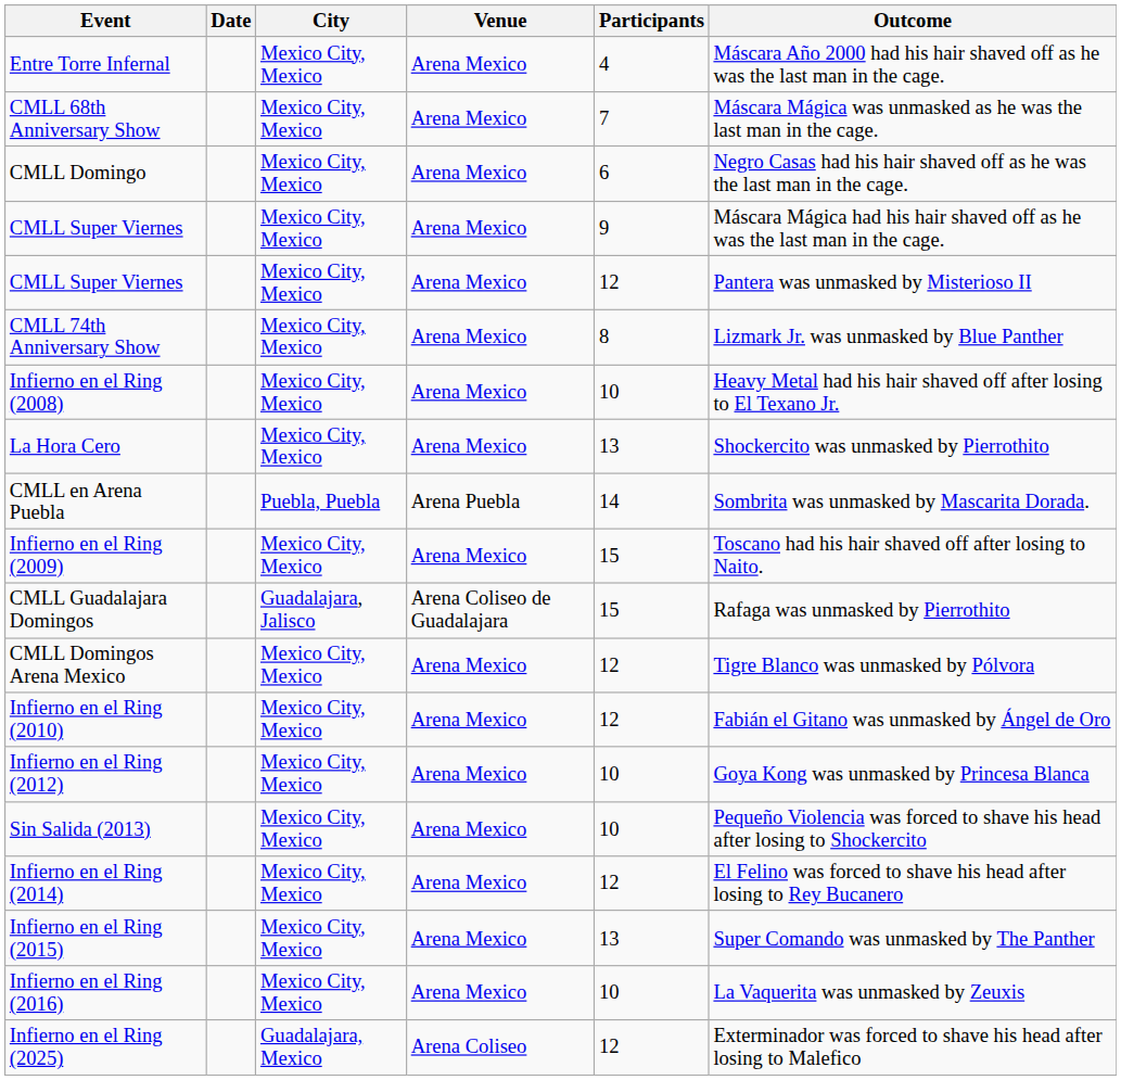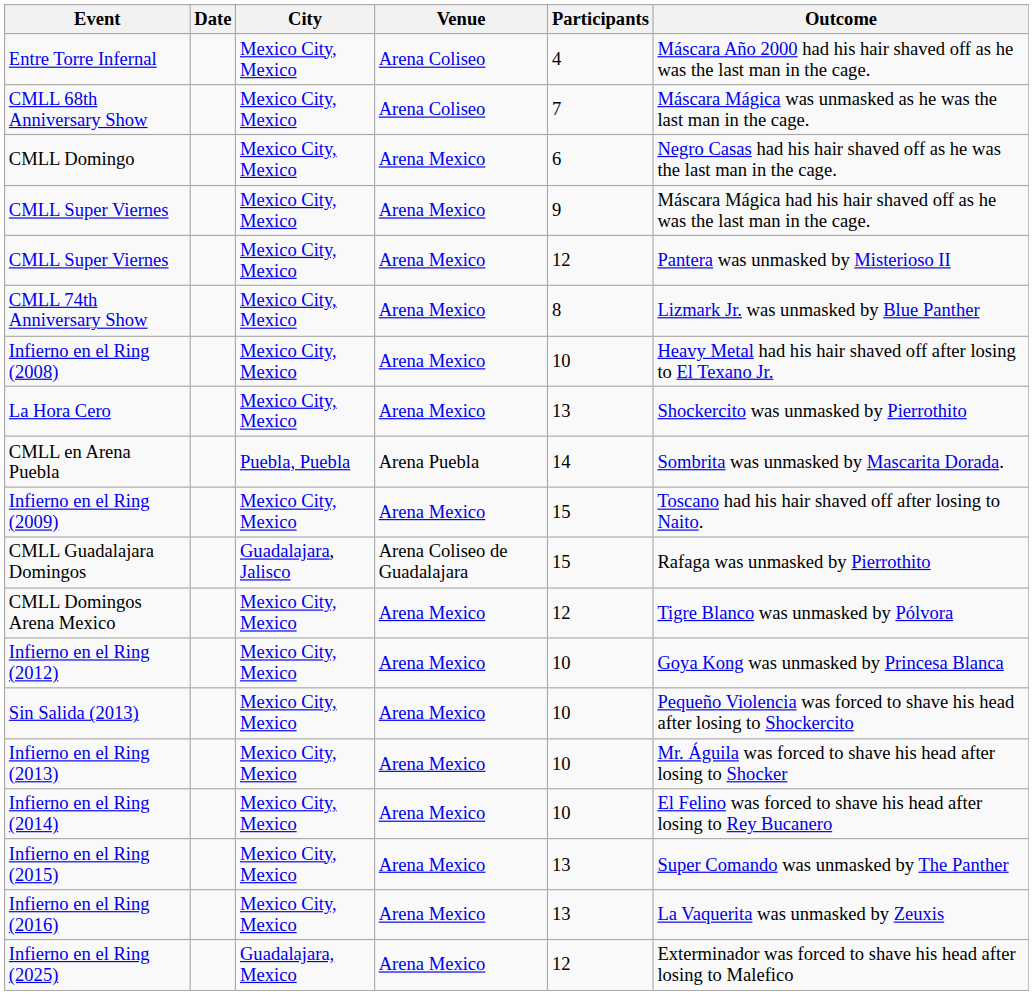Entre Torre Infernal | Venue: Arena Mexico -> Arena Coliseo
CMLL 68th Anniversary Show | Venue: Arena Mexico -> Arena Coliseo
- row: Infierno en el Ring (2010) | Mexico City, Mexico | Arena Mexico | 12 | Fabián el Gitano was unmasked by Ángel de Oro
+ row: Infierno en el Ring (2013) | Mexico City, Mexico | Arena Mexico | 10 | Mr. Águila was forced to shave his head after losing to Shocker
Infierno en el Ring (2014) | Participants: 12 -> 10
Infierno en el Ring (2016) | Participants: 10 -> 13
Infierno en el Ring (2025) | Venue: Arena Coliseo -> Arena Mexico
